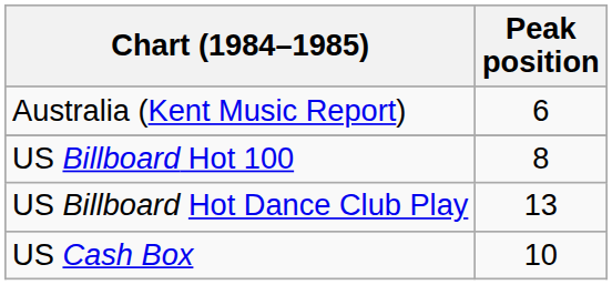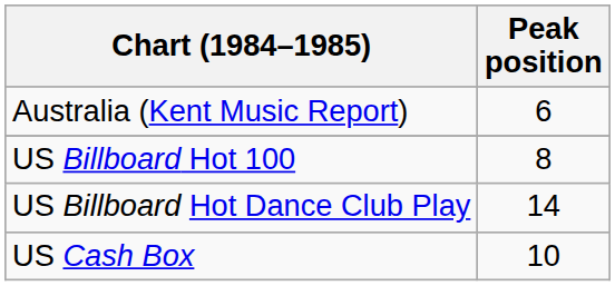US Billboard Hot Dance Club Play | Peak position: 13 -> 14
